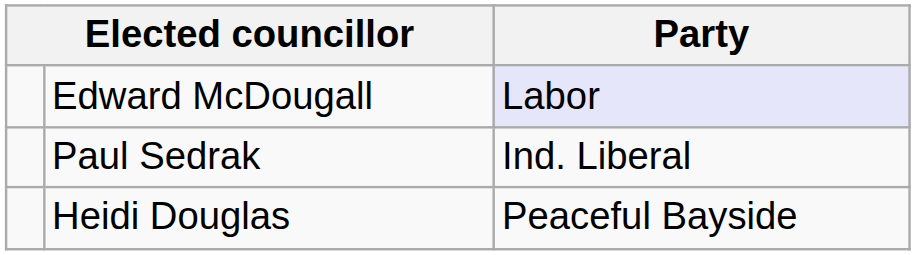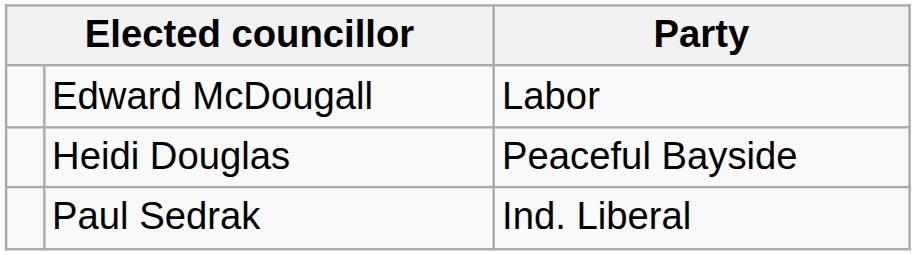Edward McDougall | Party: lavender background -> no background
rows swapped: Heidi Douglas <-> Paul Sedrak
